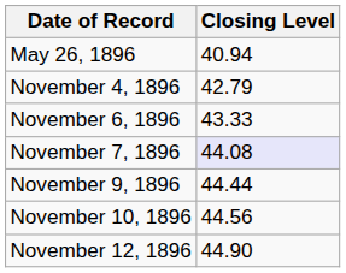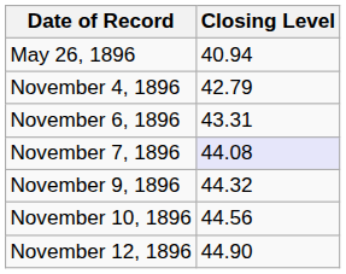November 6, 1896 | Closing Level: 43.33 -> 43.31
November 9, 1896 | Closing Level: 44.44 -> 44.32
